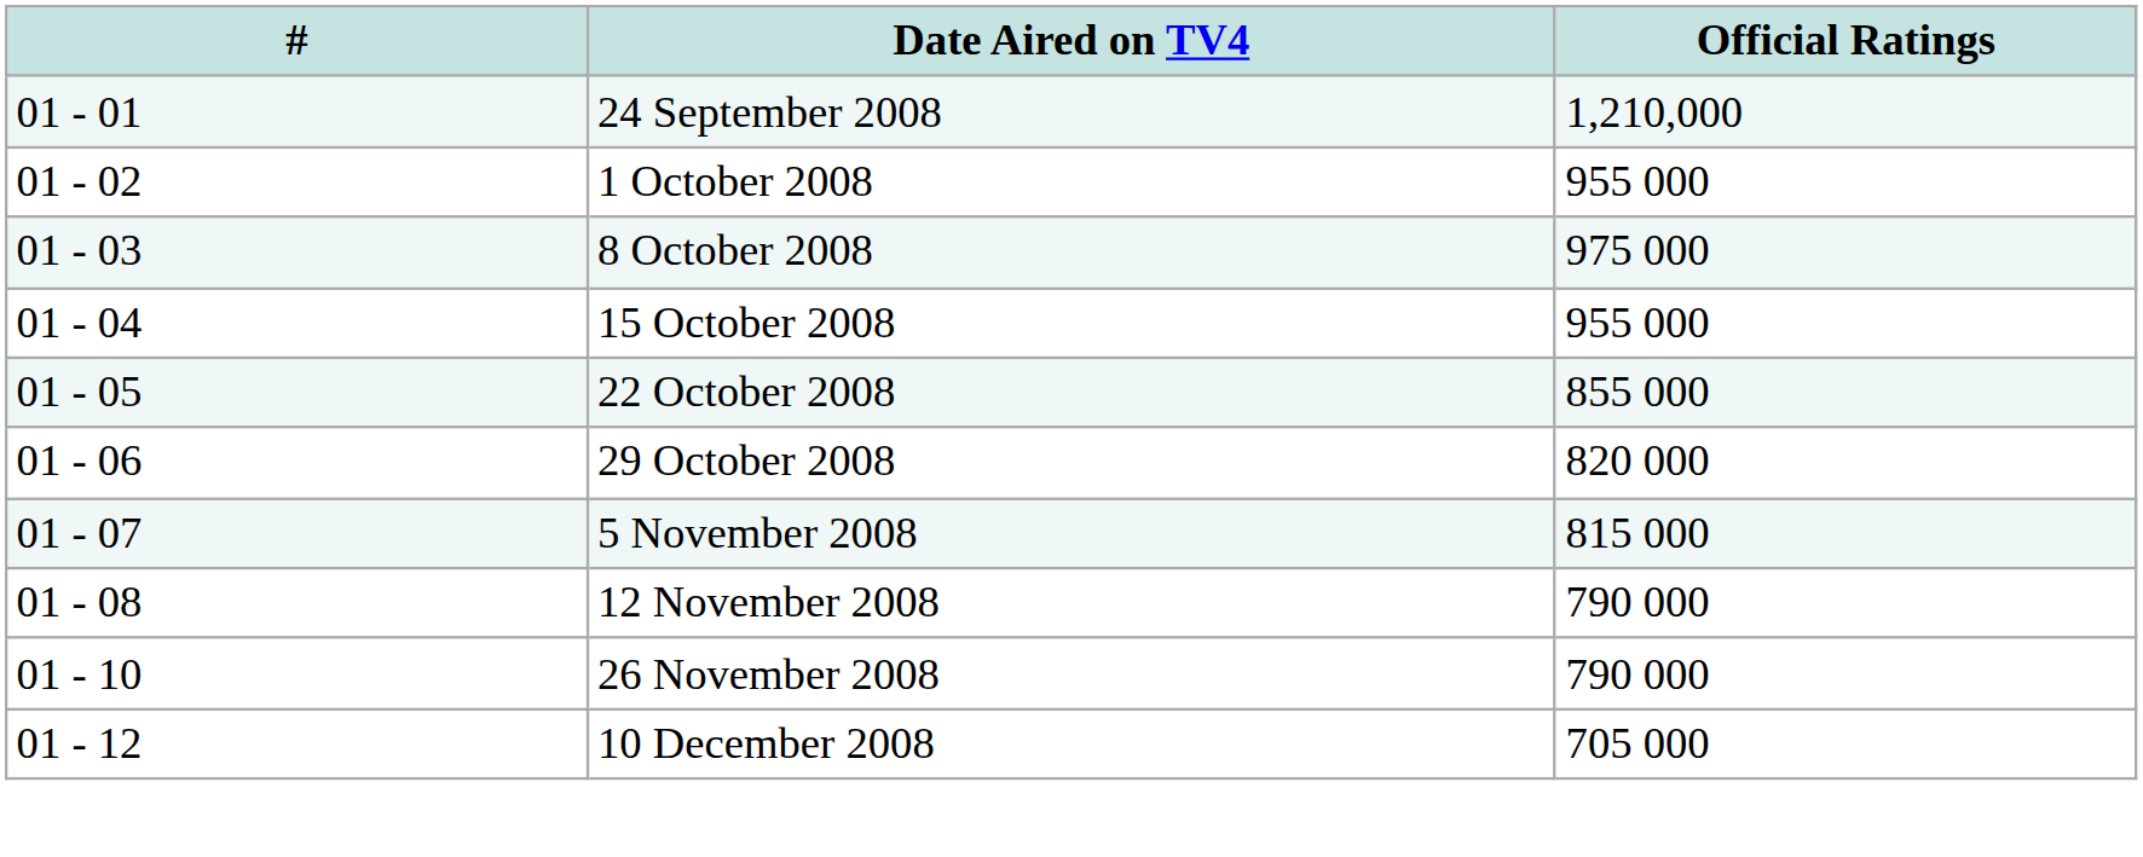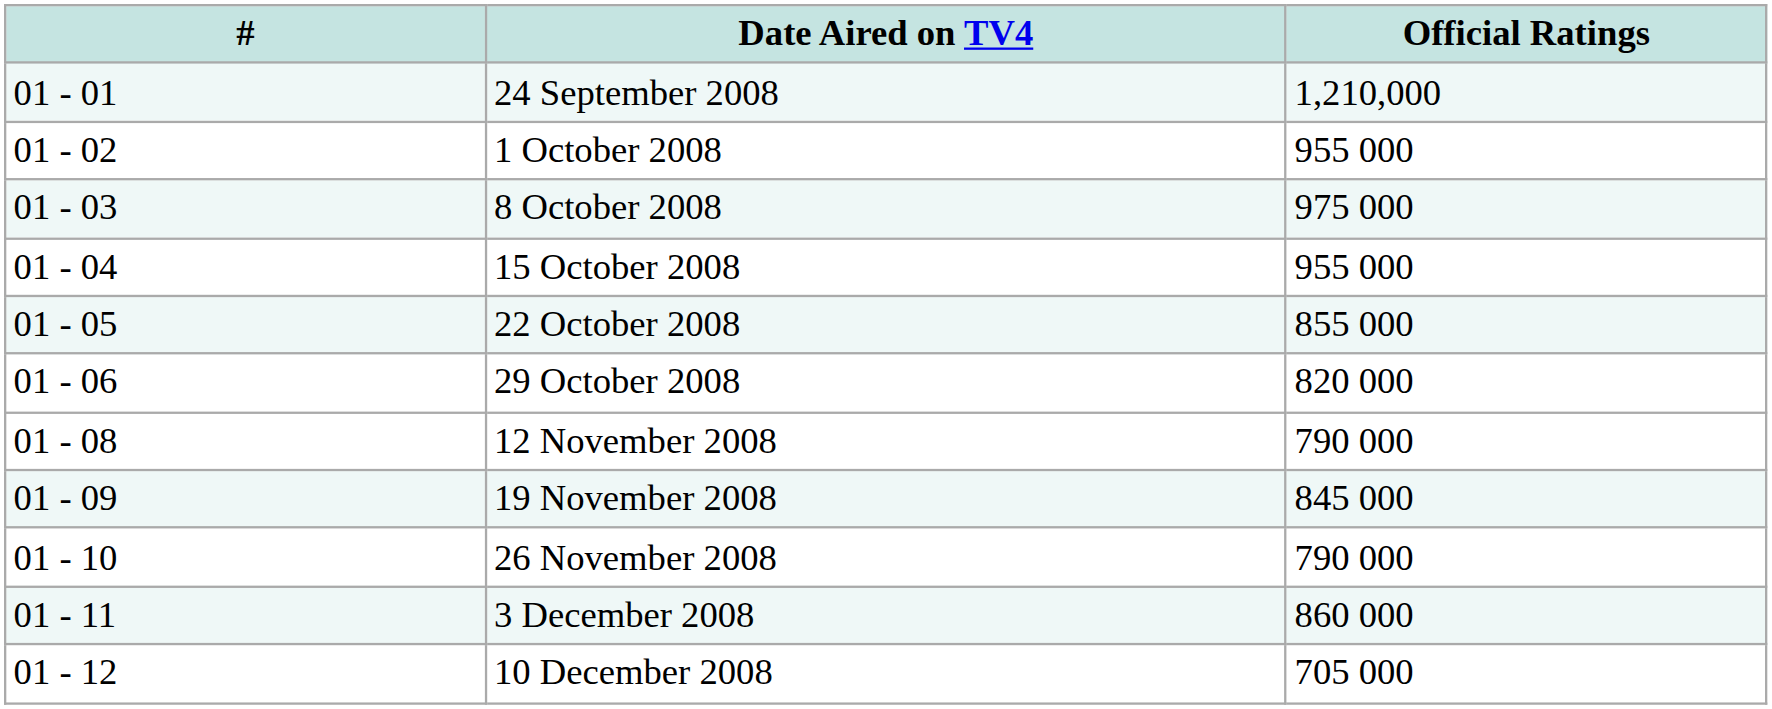- row: 01 - 07 | 5 November 2008 | 815 000
+ row: 01 - 09 | 19 November 2008 | 845 000
+ row: 01 - 11 | 3 December 2008 | 860 000
